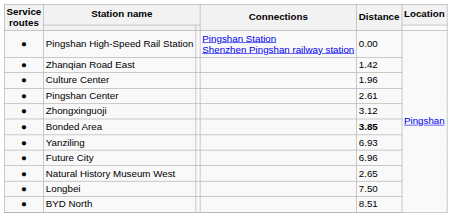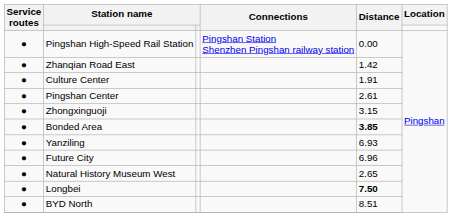Culture Center | Distance: 1.96 -> 1.91
Zhongxinguoji | Distance: 3.12 -> 3.15
Longbei | Distance: normal -> bold
